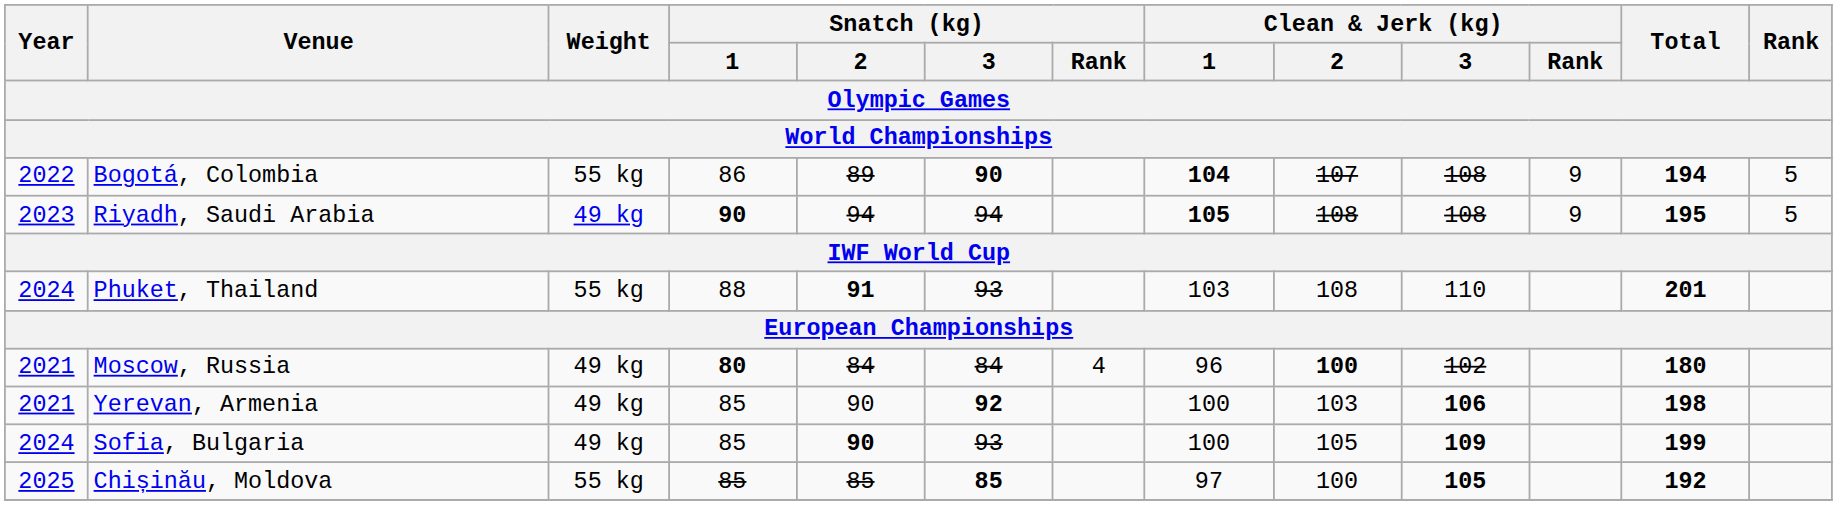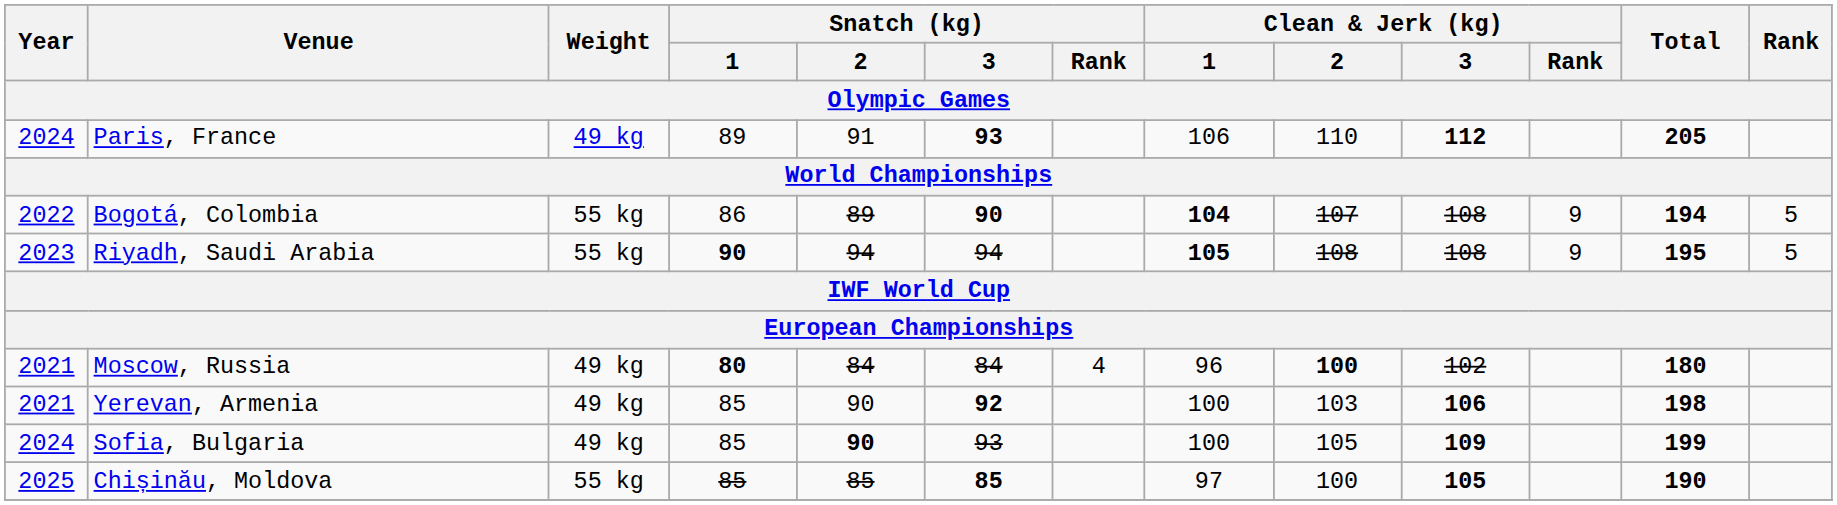+ row: 2024 | Paris, France | 49 kg | 89 | 91 | 93 | 106 | 110 | 112 | 205
Riyadh, Saudi Arabia | Weight: 49 kg -> 55 kg
- row: 2024 | Phuket, Thailand | 55 kg | 88 | 91 | 93 | 103 | 108 | 110 | 201
Chișinău, Moldova | Total: 192 -> 190
